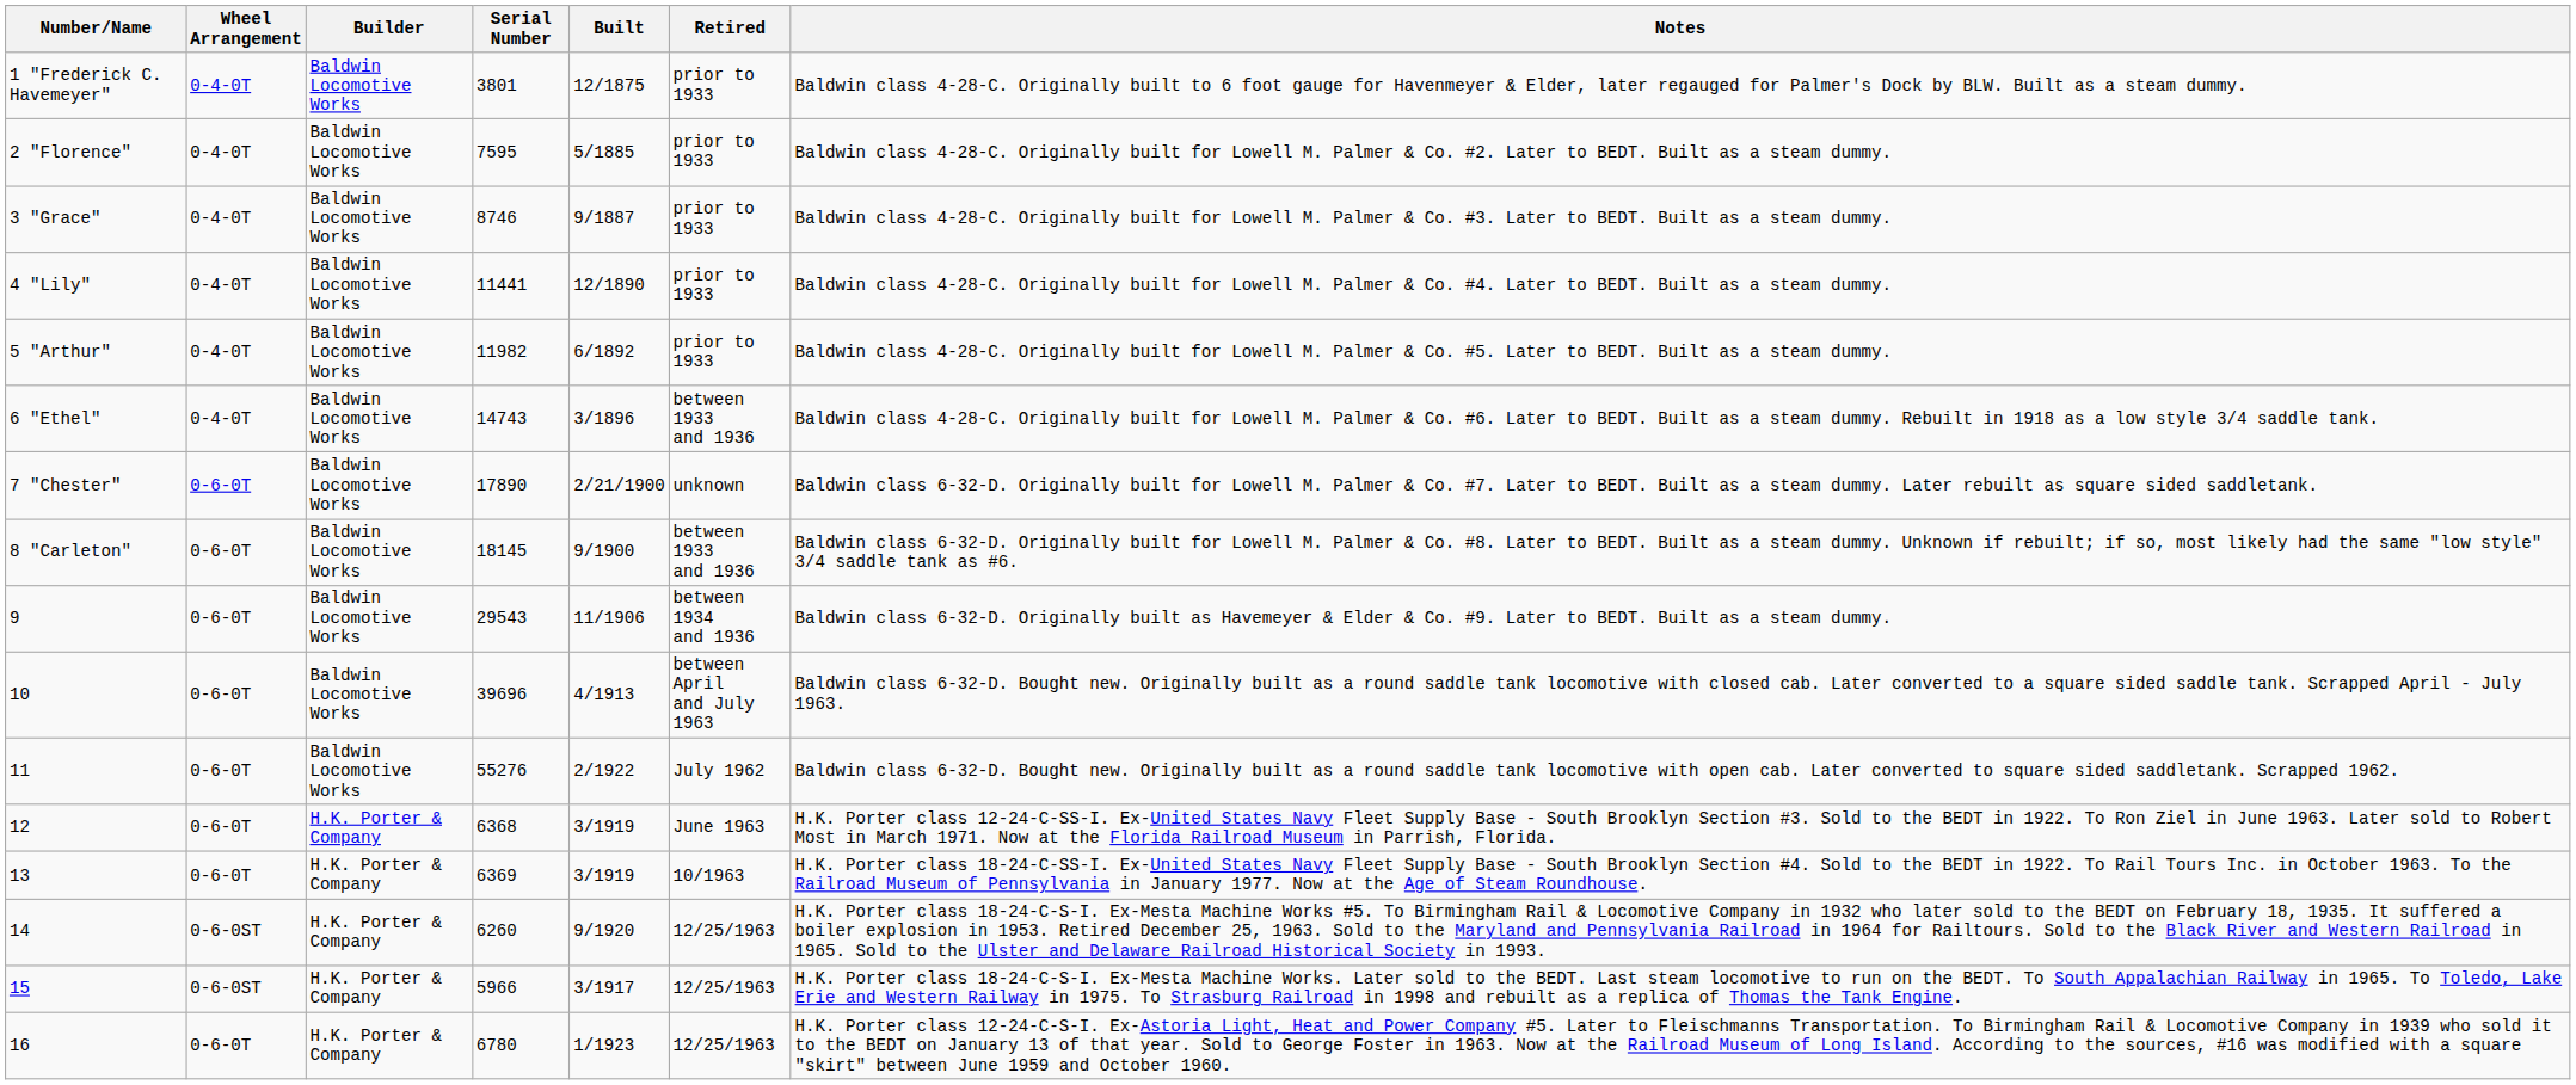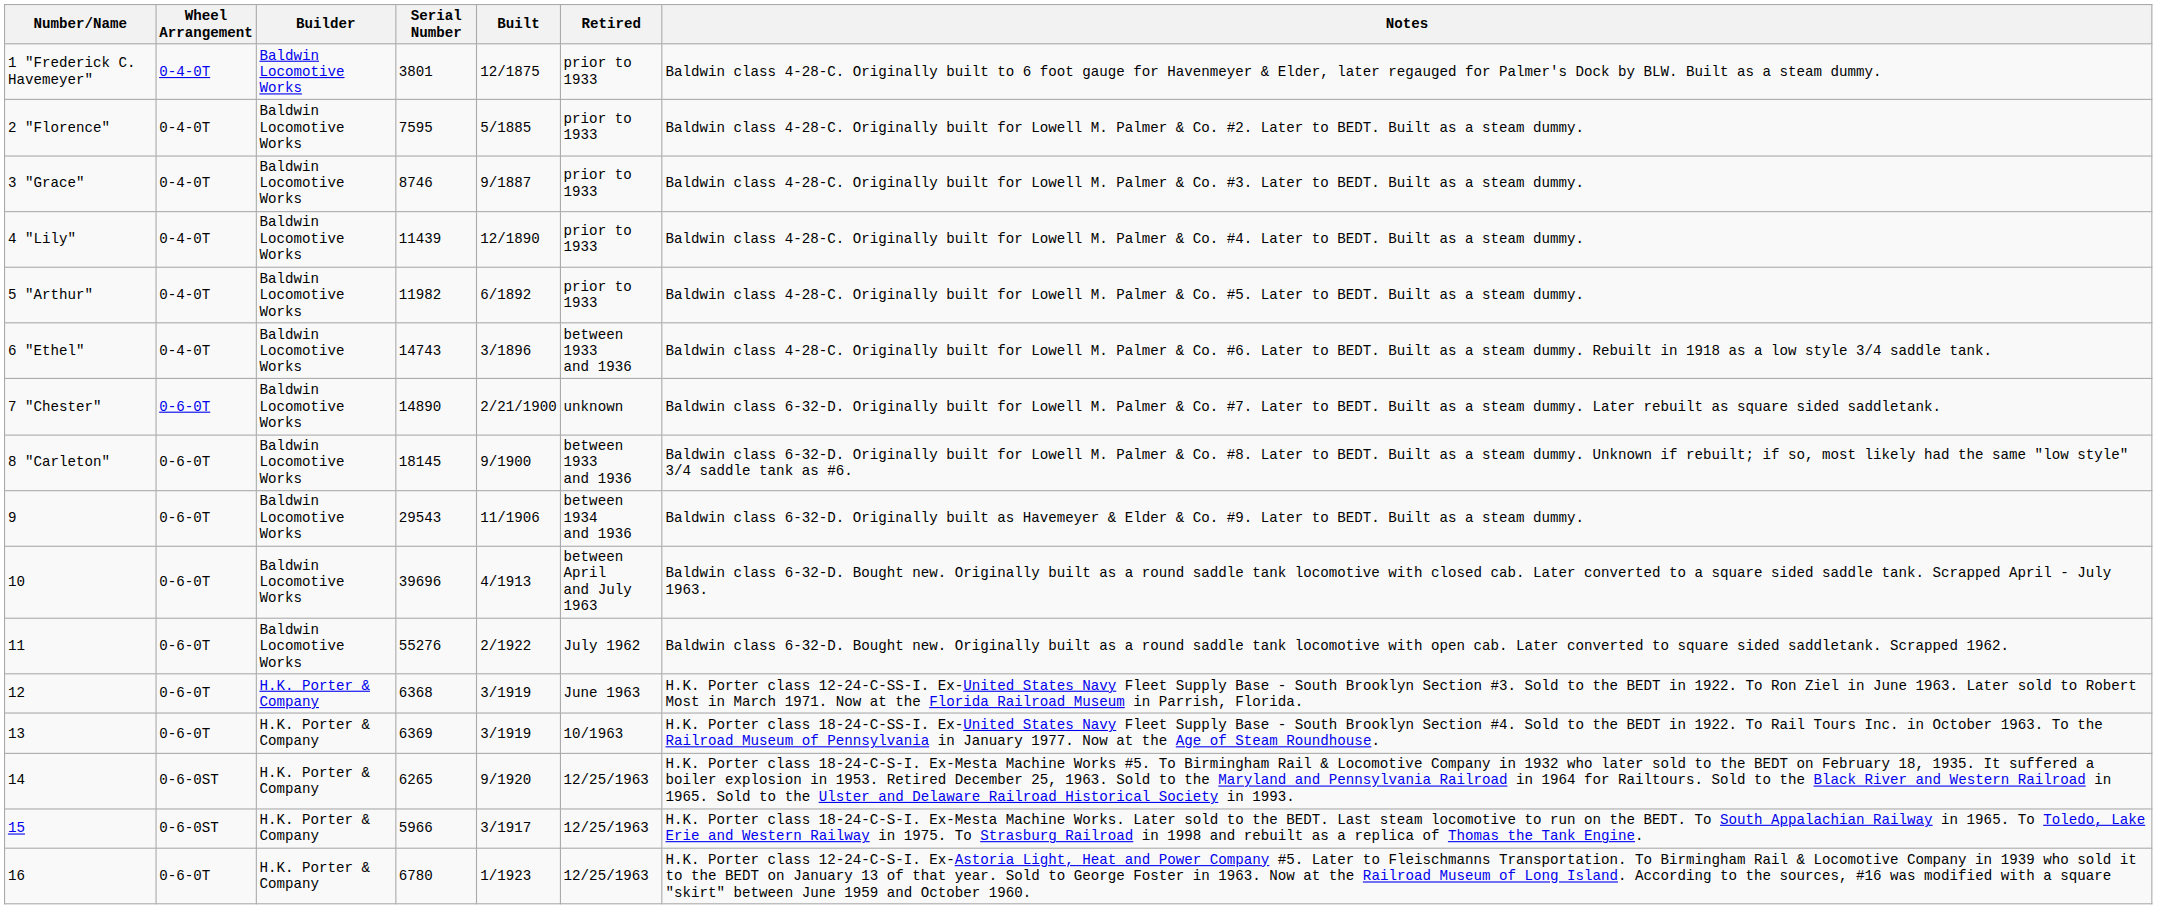4 "Lily" | Serial Number: 11441 -> 11439
7 "Chester" | Serial Number: 17890 -> 14890
14 | Serial Number: 6260 -> 6265
